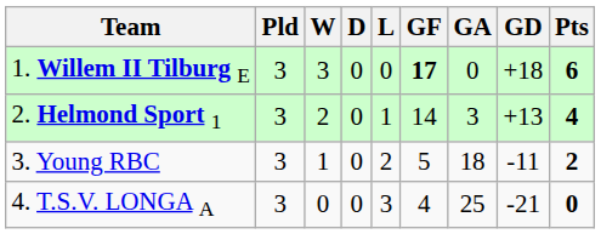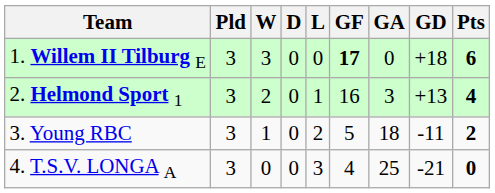2. Helmond Sport 1 | GF: 14 -> 16
